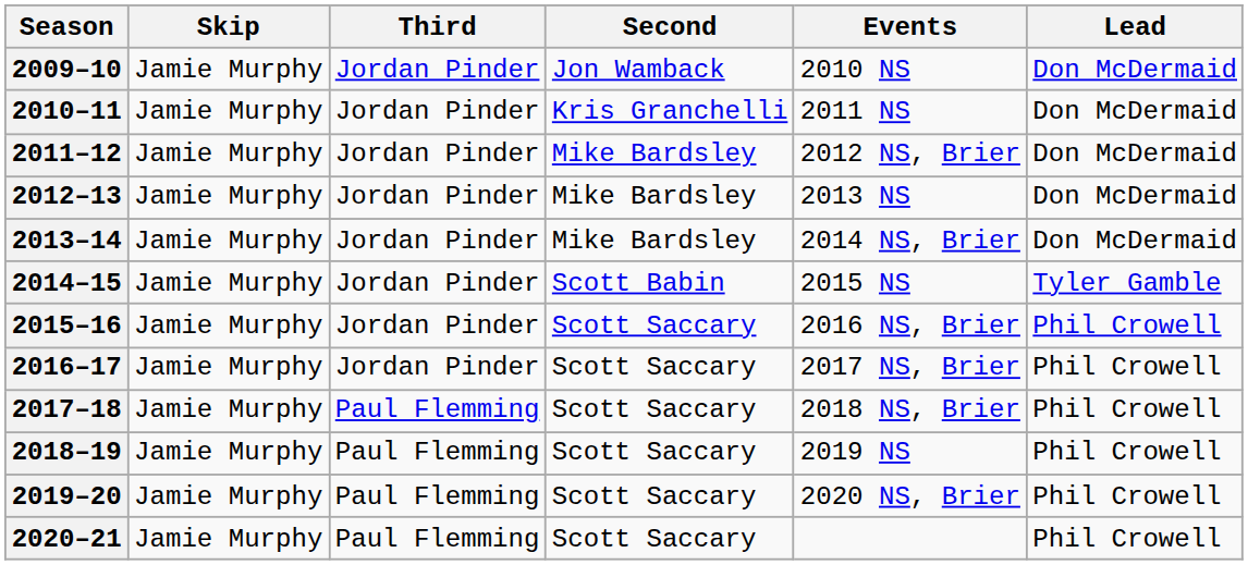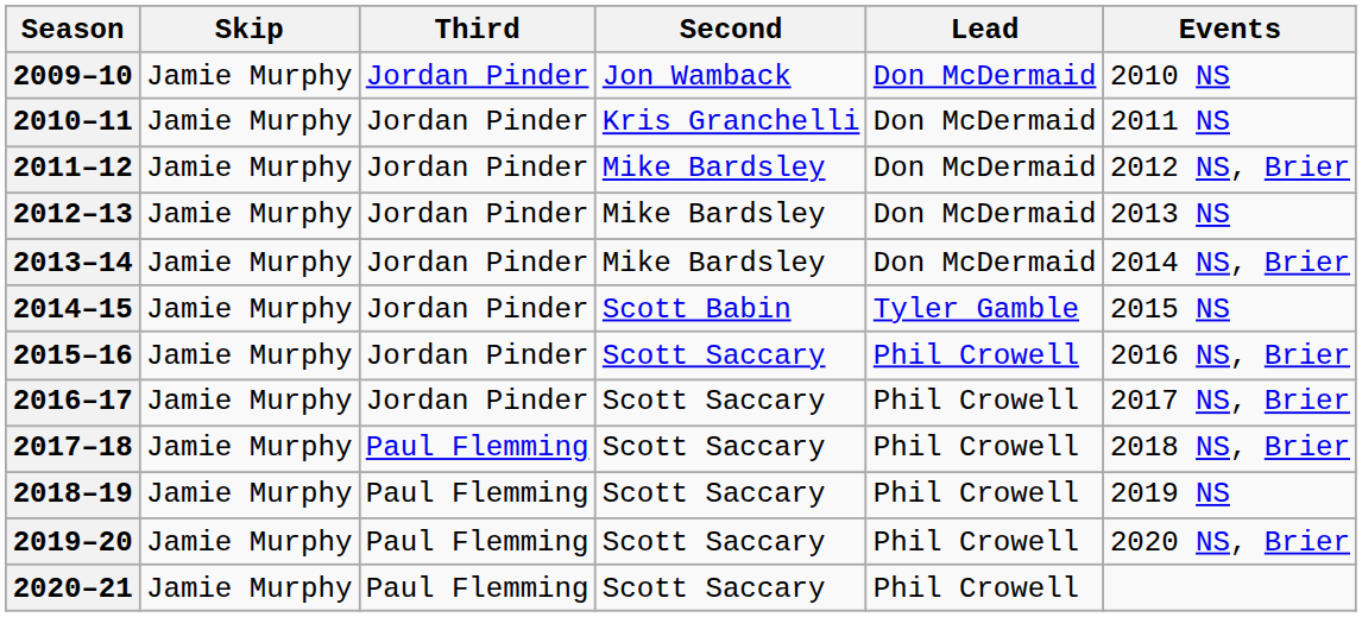columns swapped: Lead <-> Events
